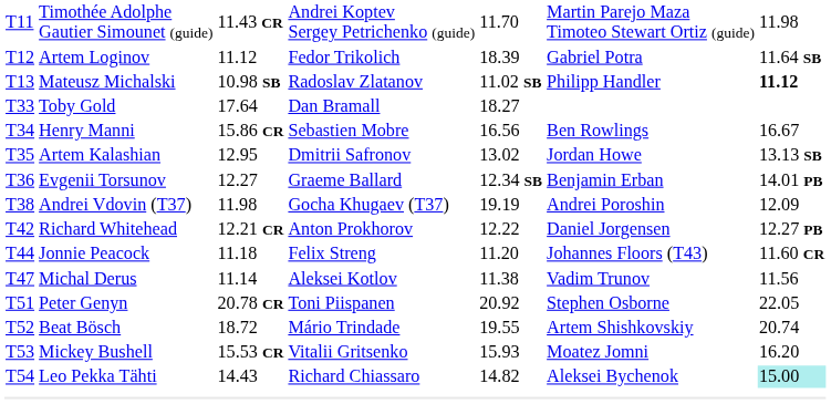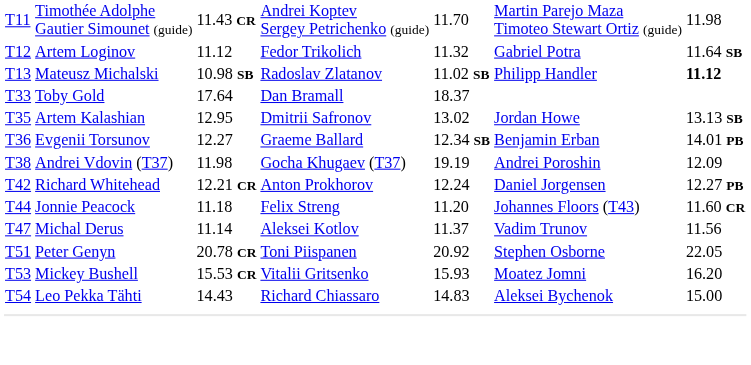Artem Loginov | column 5: 18.39 -> 11.32
Toby Gold | column 5: 18.27 -> 18.37
- row: T34 | Henry Manni | 15.86 CR | Sebastien Mobre | 16.56 | Ben Rowlings | 16.67
Richard Whitehead | column 5: 12.22 -> 12.24
Michal Derus | column 5: 11.38 -> 11.37
- row: T52 | Beat Bösch | 18.72 | Mário Trindade | 19.55 | Artem Shishkovskiy | 20.74
Leo Pekka Tähti | column 5: 14.82 -> 14.83
Leo Pekka Tähti | column 7: paleturquoise background -> no background
